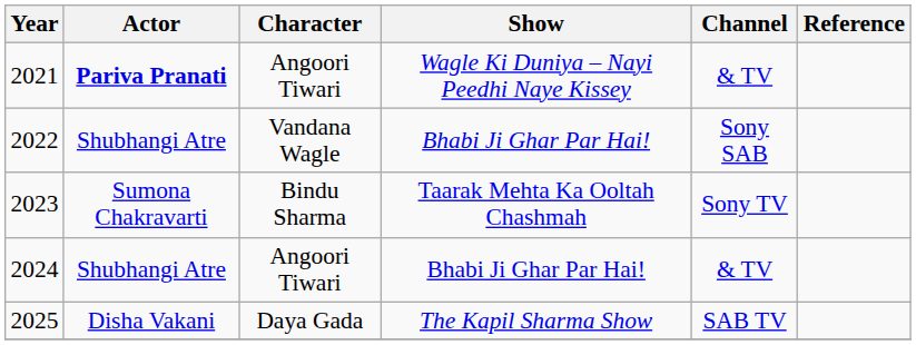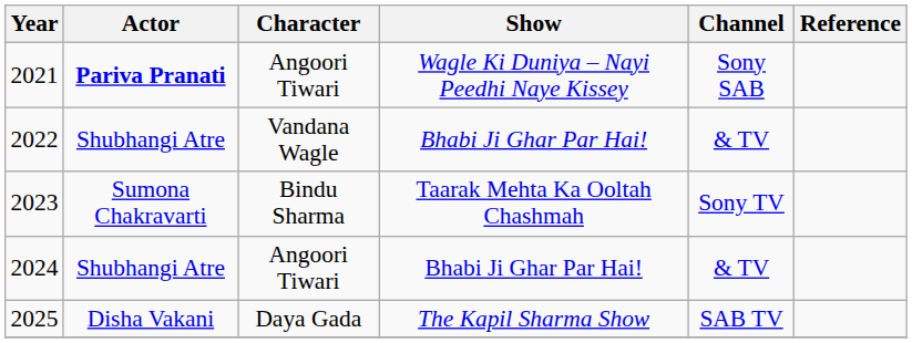2021 | Channel: & TV -> Sony SAB
2022 | Channel: Sony SAB -> & TV
